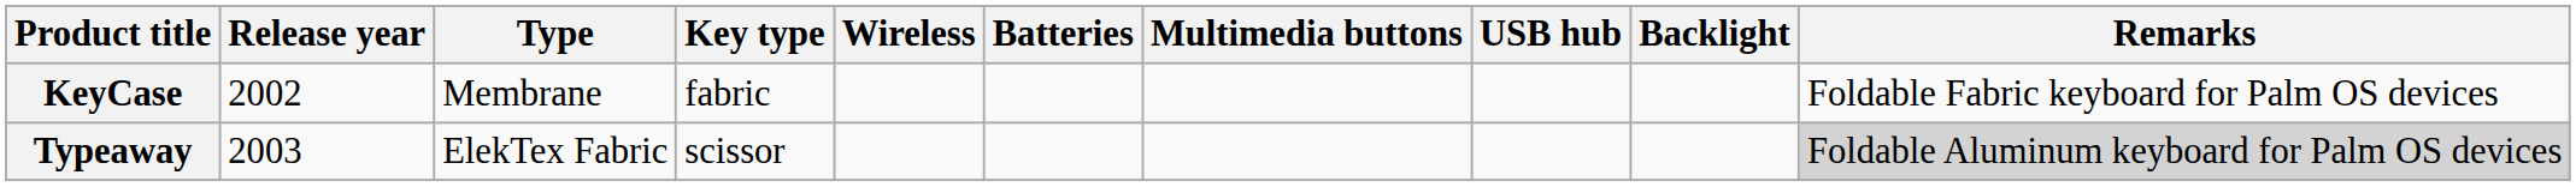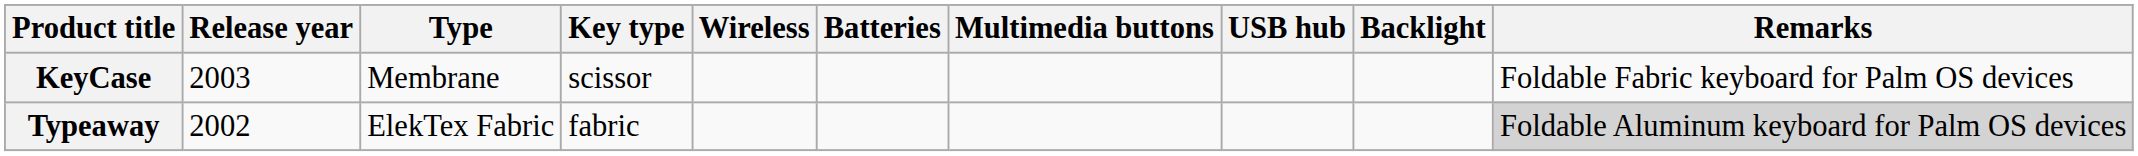KeyCase | Release year: 2002 -> 2003
KeyCase | Key type: fabric -> scissor
Typeaway | Release year: 2003 -> 2002
Typeaway | Key type: scissor -> fabric
